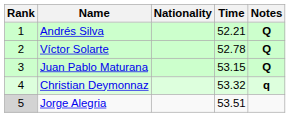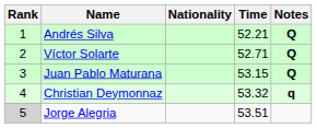Víctor Solarte | Time: 52.78 -> 52.71
